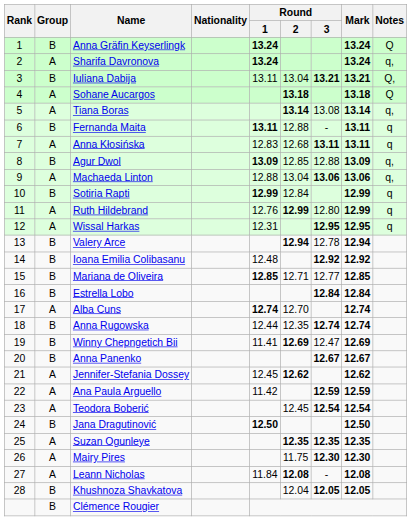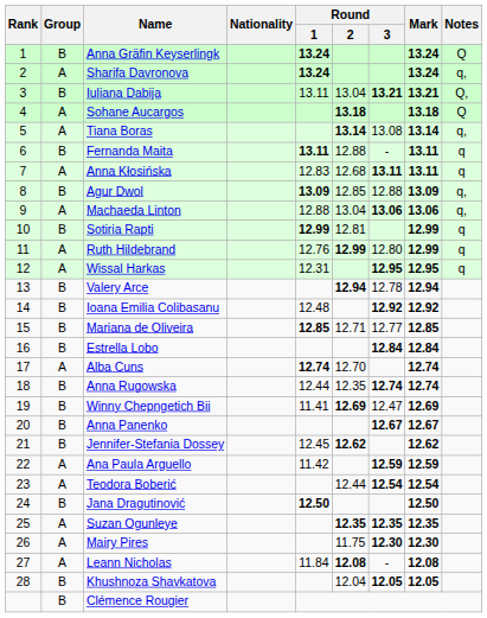Sotiria Rapti | Round / 2: 12.84 -> 12.81
Jennifer-Stefania Dossey | Group: A -> B
Teodora Boberić | Round / 2: 12.45 -> 12.44
